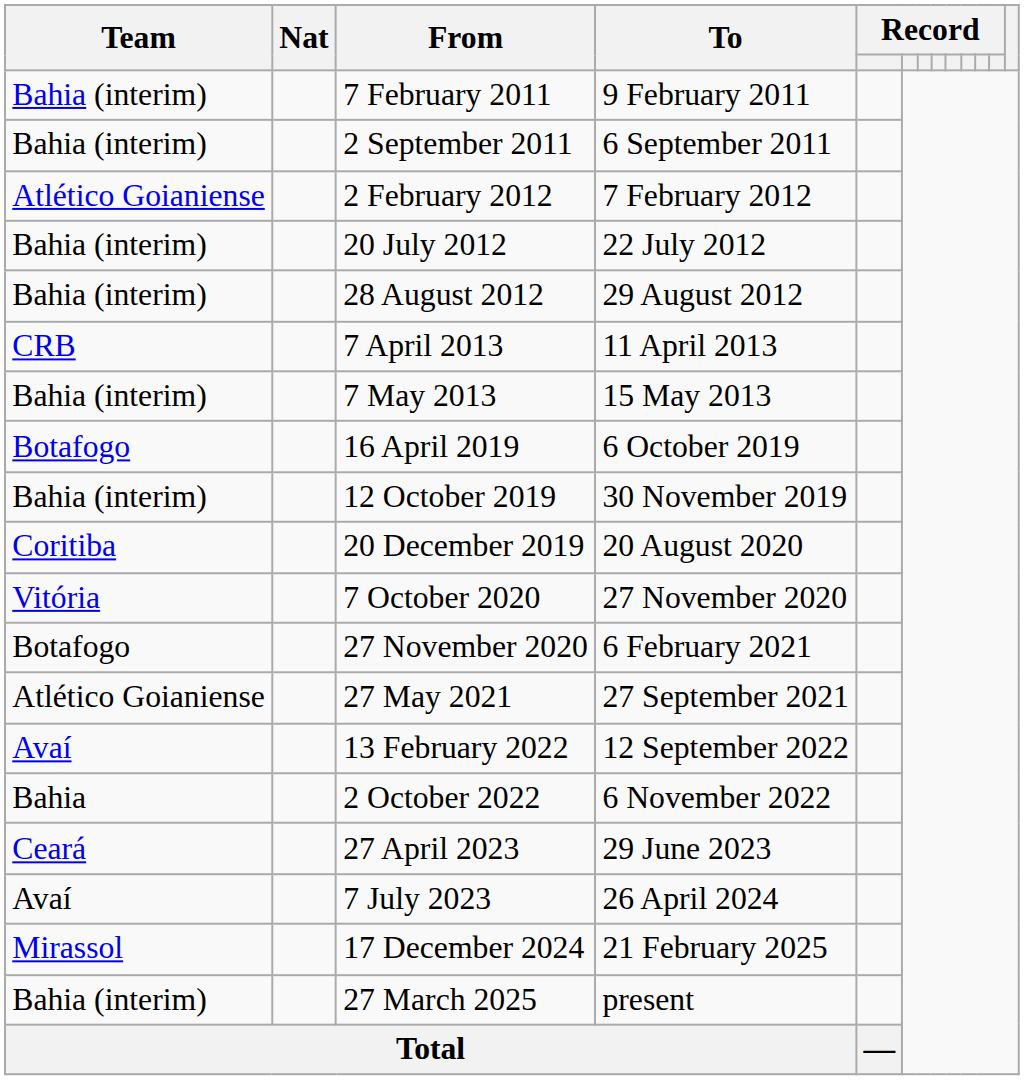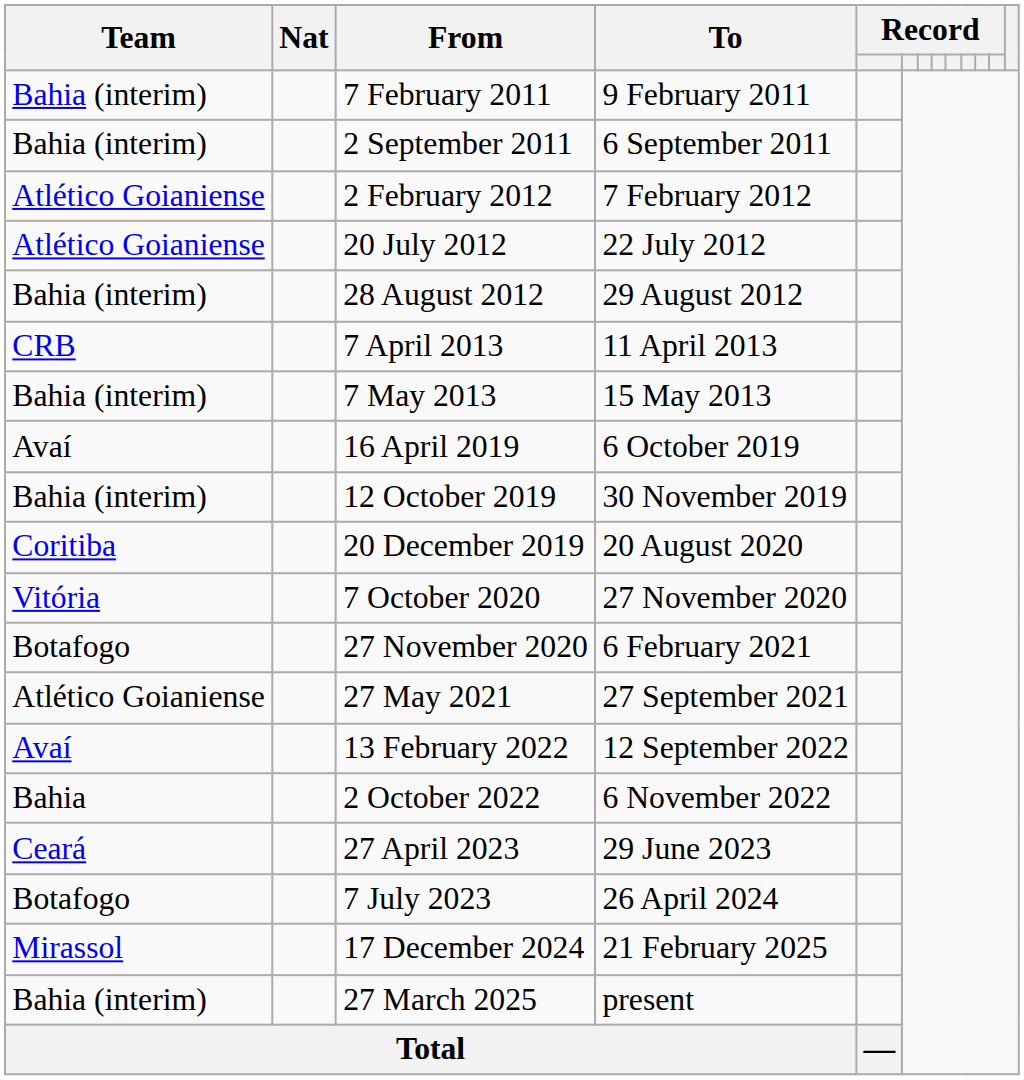20 July 2012 | Team: Bahia (interim) -> Atlético Goianiense
16 April 2019 | Team: Botafogo -> Avaí
7 July 2023 | Team: Avaí -> Botafogo
